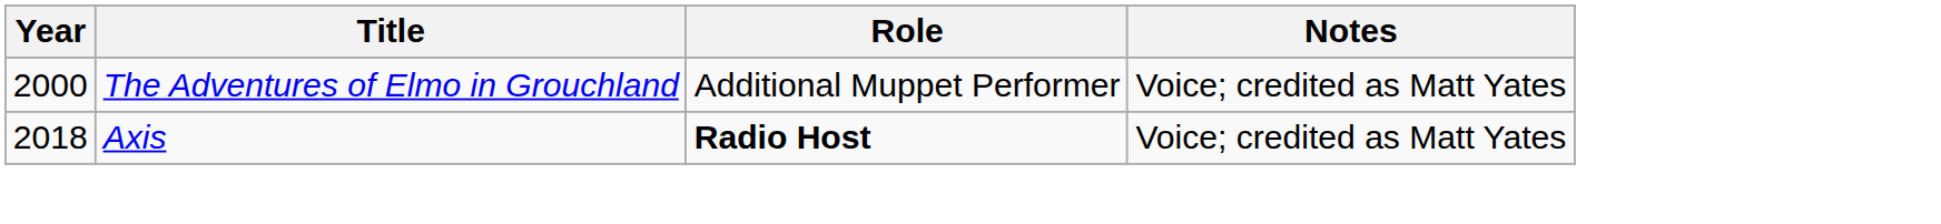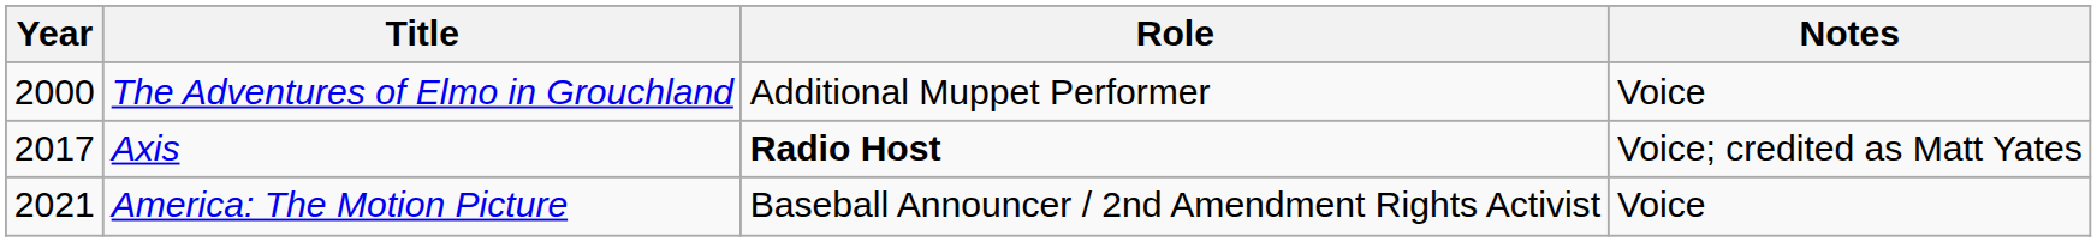The Adventures of Elmo in Grouchland | Notes: Voice; credited as Matt Yates -> Voice
Axis | Year: 2018 -> 2017
+ row: 2021 | America: The Motion Picture | Baseball Announcer / 2nd Amendment Rights Activist | Voice
